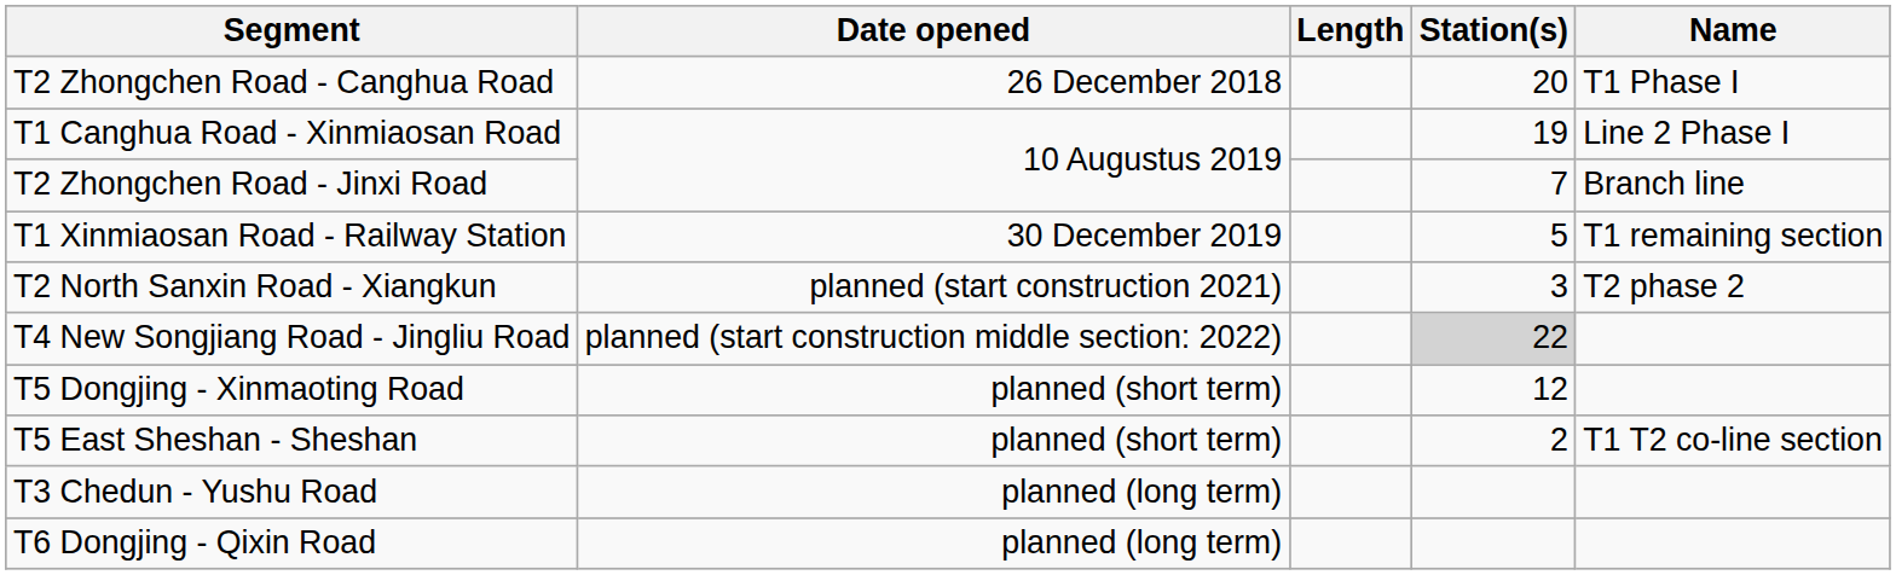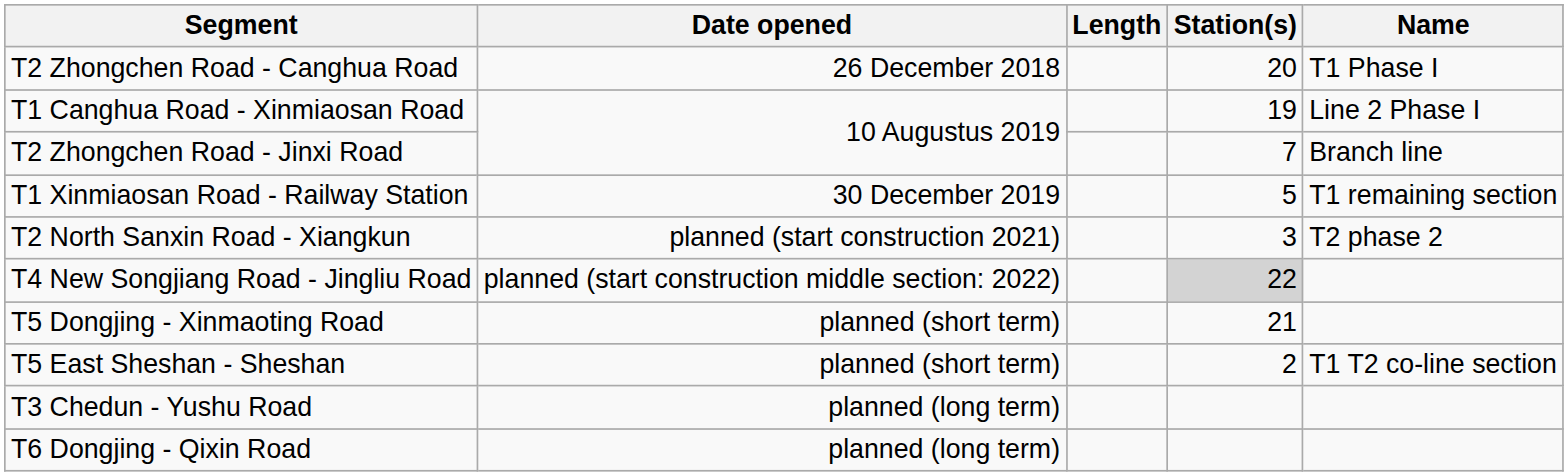T5 Dongjing - Xinmaoting Road | Station(s): 12 -> 21
